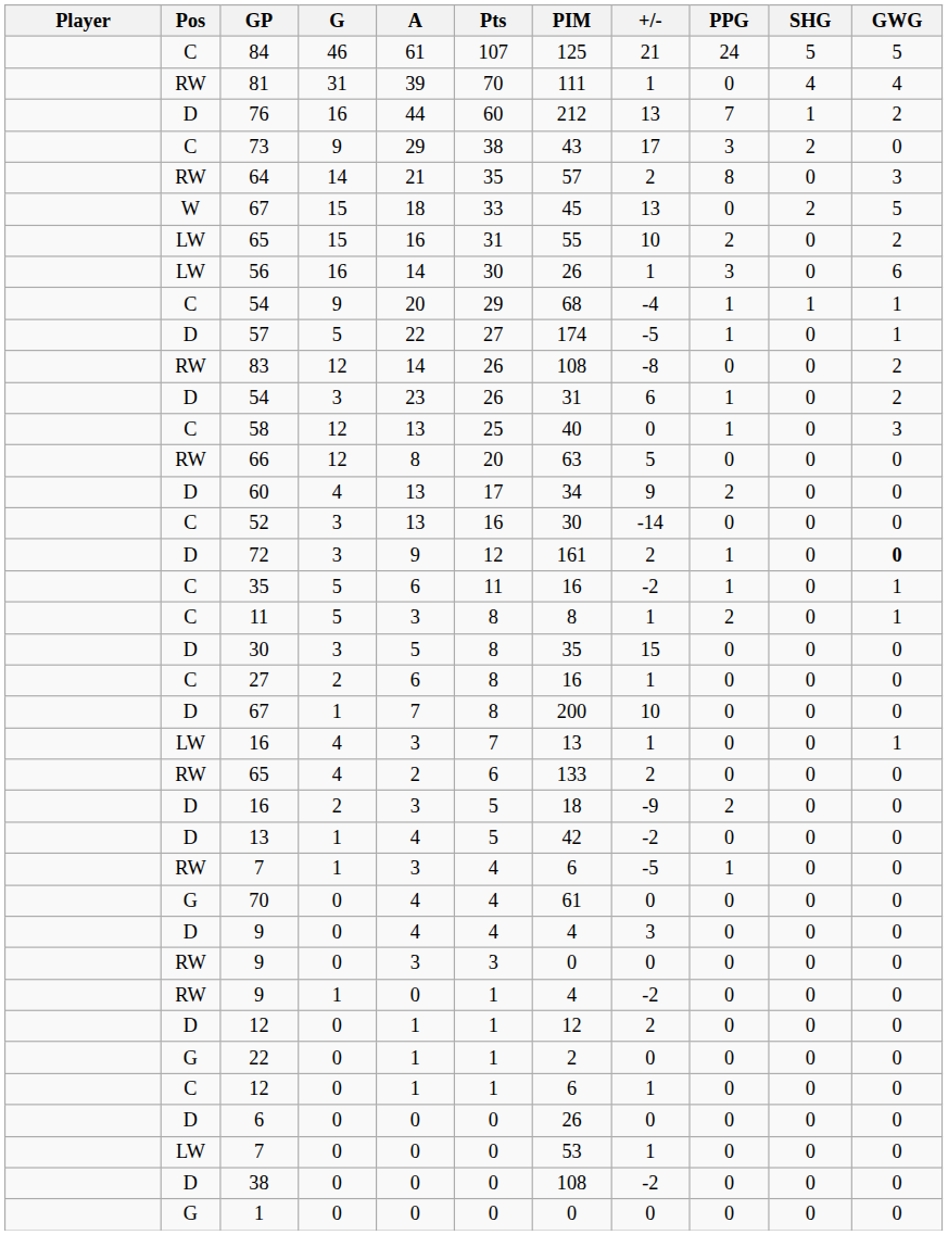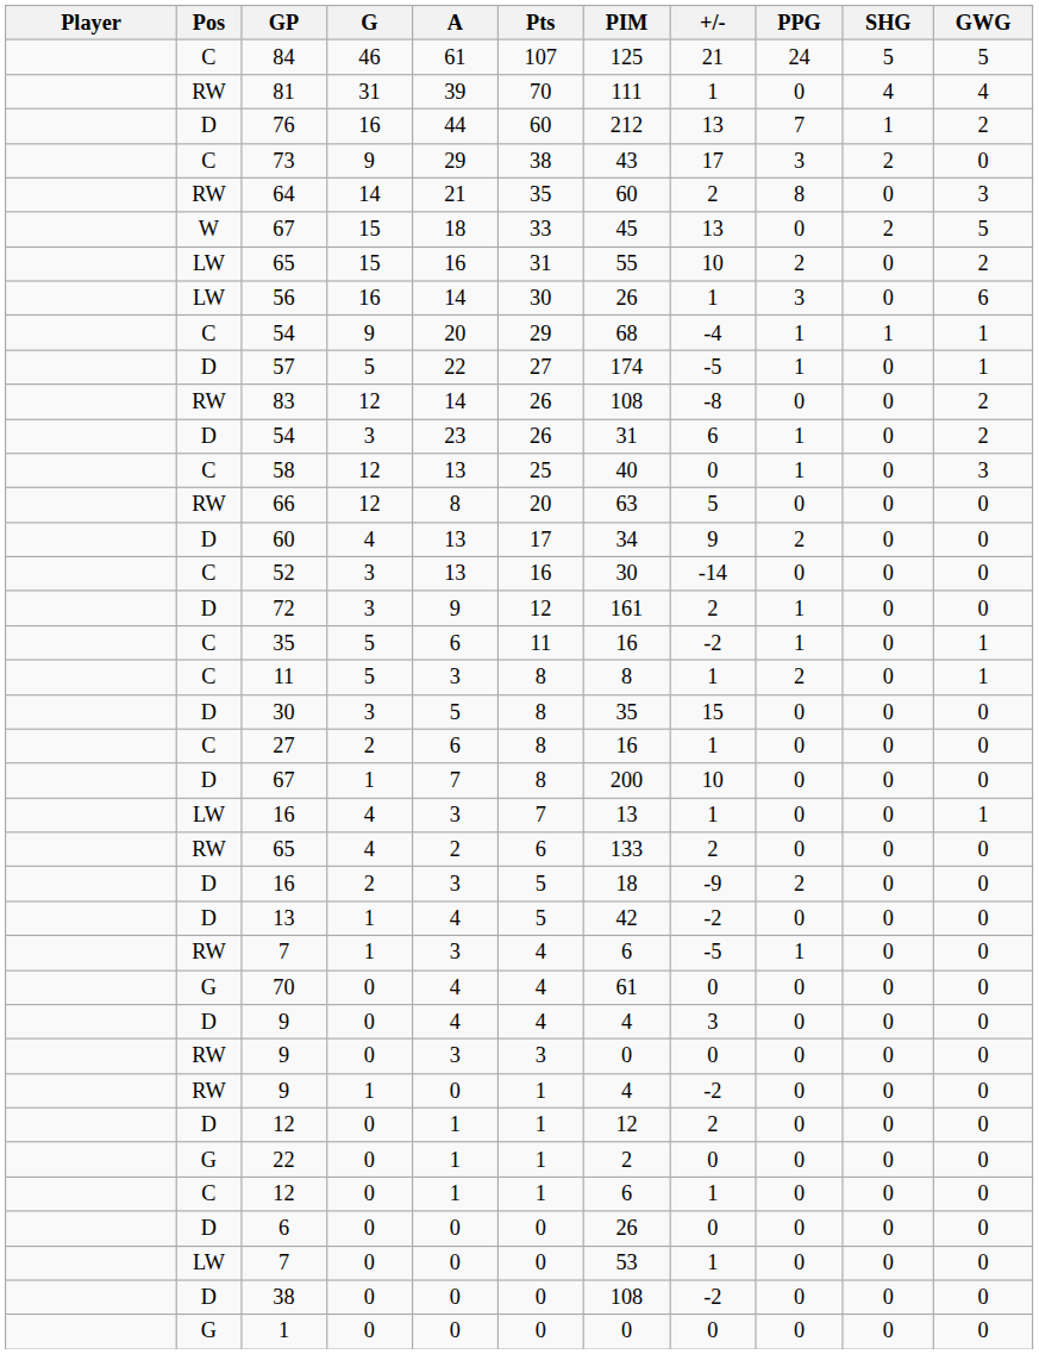64 | PIM: 57 -> 60
72 | GWG: bold -> normal
